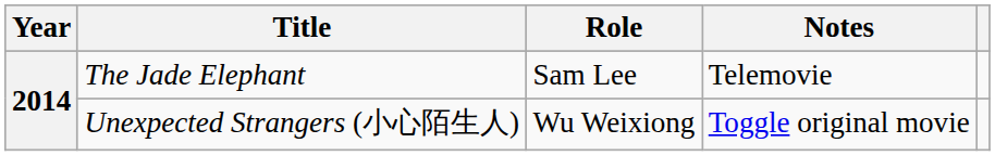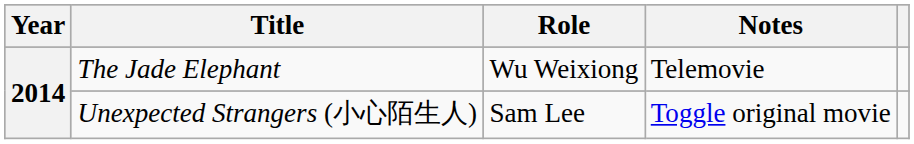The Jade Elephant | Role: Sam Lee -> Wu Weixiong
Unexpected Strangers (小心陌生人) | Role: Wu Weixiong -> Sam Lee
